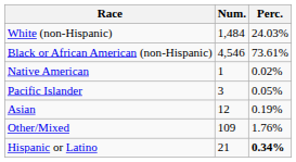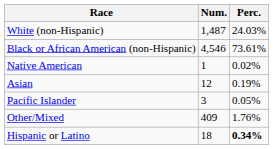White (non-Hispanic) | Num.: 1,484 -> 1,487
rows swapped: Asian <-> Pacific Islander
Other/Mixed | Num.: 109 -> 409
Hispanic or Latino | Num.: 21 -> 18
